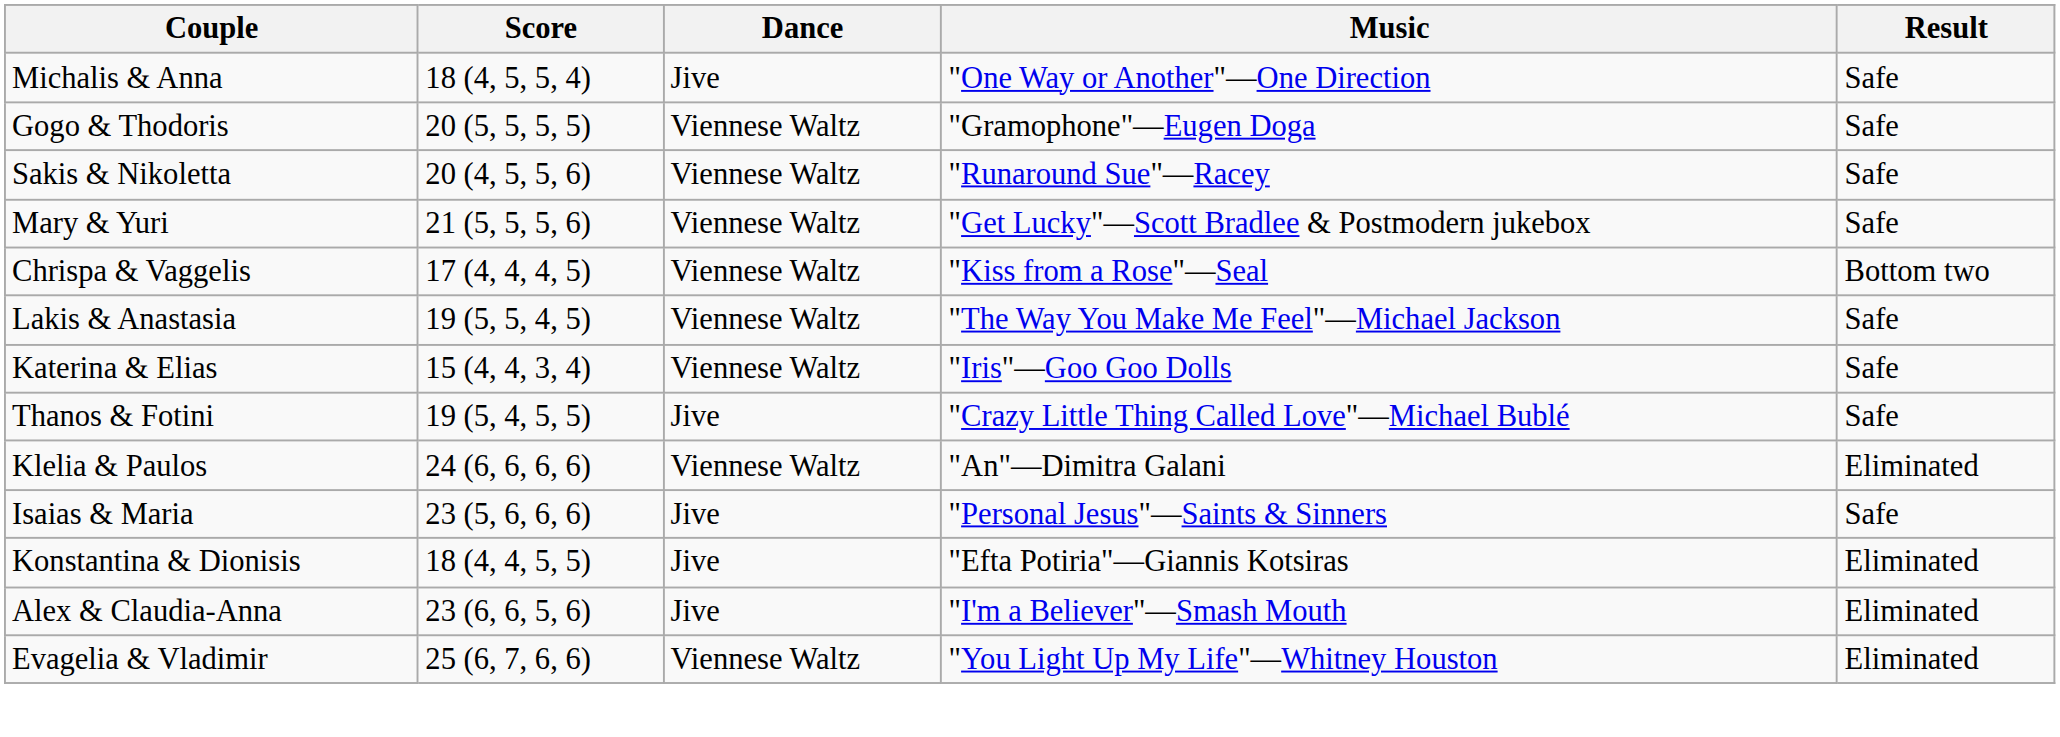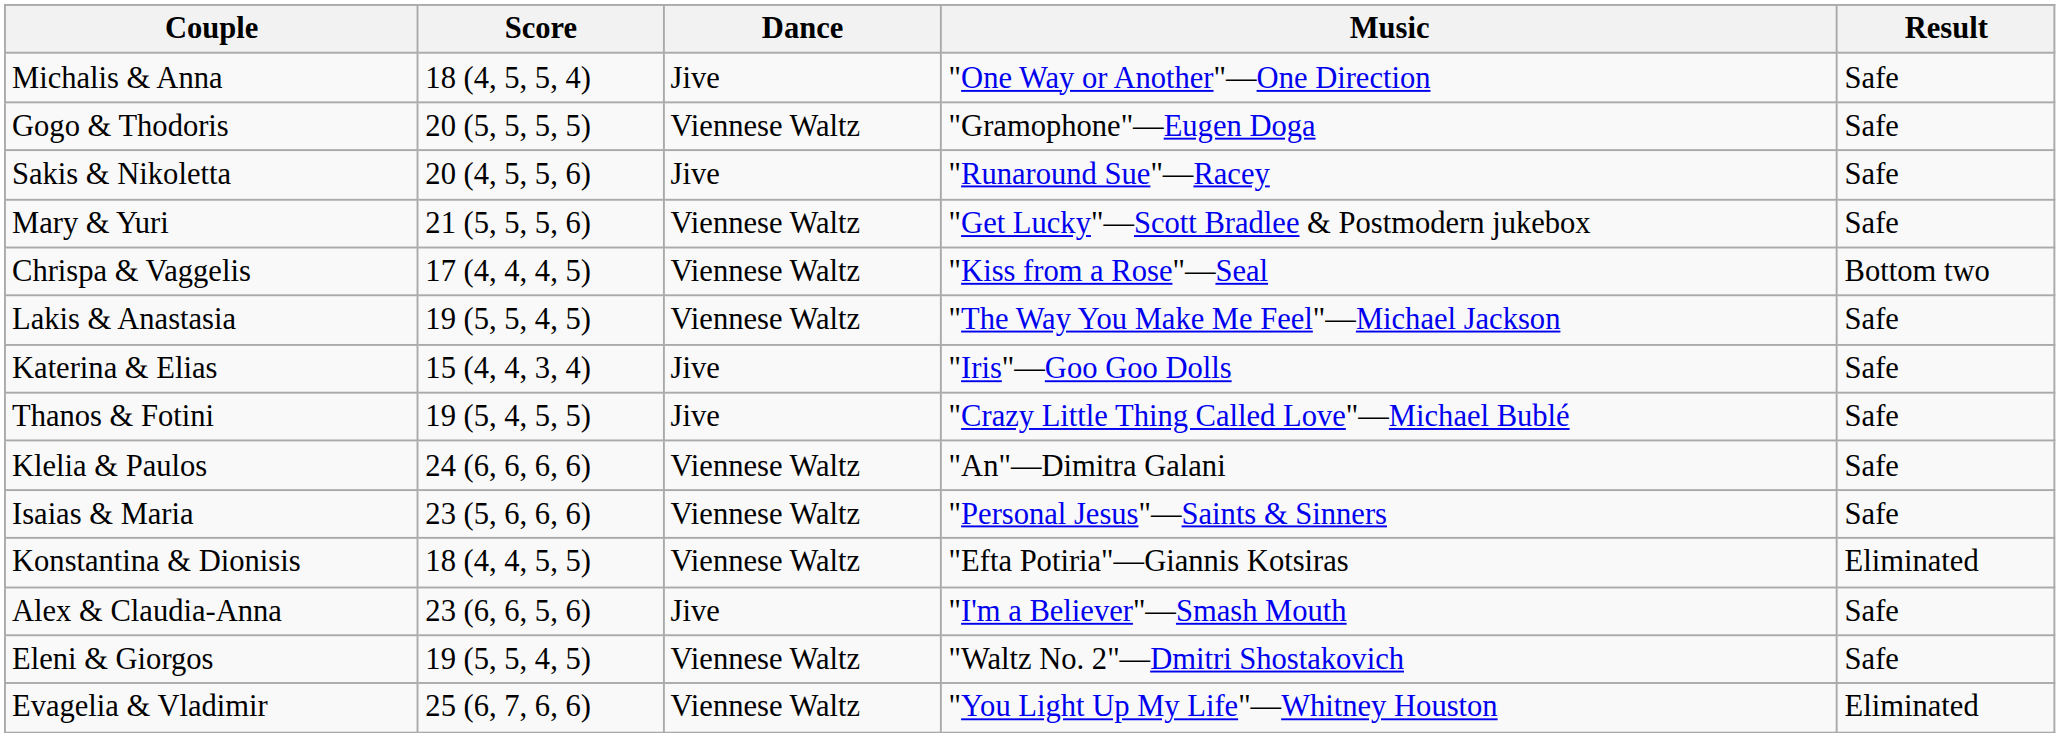Sakis & Nikoletta | Dance: Viennese Waltz -> Jive
Katerina & Elias | Dance: Viennese Waltz -> Jive
Klelia & Paulos | Result: Eliminated -> Safe
Isaias & Maria | Dance: Jive -> Viennese Waltz
Konstantina & Dionisis | Dance: Jive -> Viennese Waltz
Alex & Claudia-Anna | Result: Eliminated -> Safe
+ row: Eleni & Giorgos | 19 (5, 5, 4, 5) | Viennese Waltz | "Waltz No. 2"—Dmitri Shostakovich | Safe
